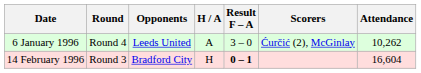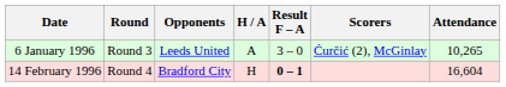6 January 1996 | Round: Round 4 -> Round 3
6 January 1996 | Attendance: 10,262 -> 10,265
14 February 1996 | Round: Round 3 -> Round 4
